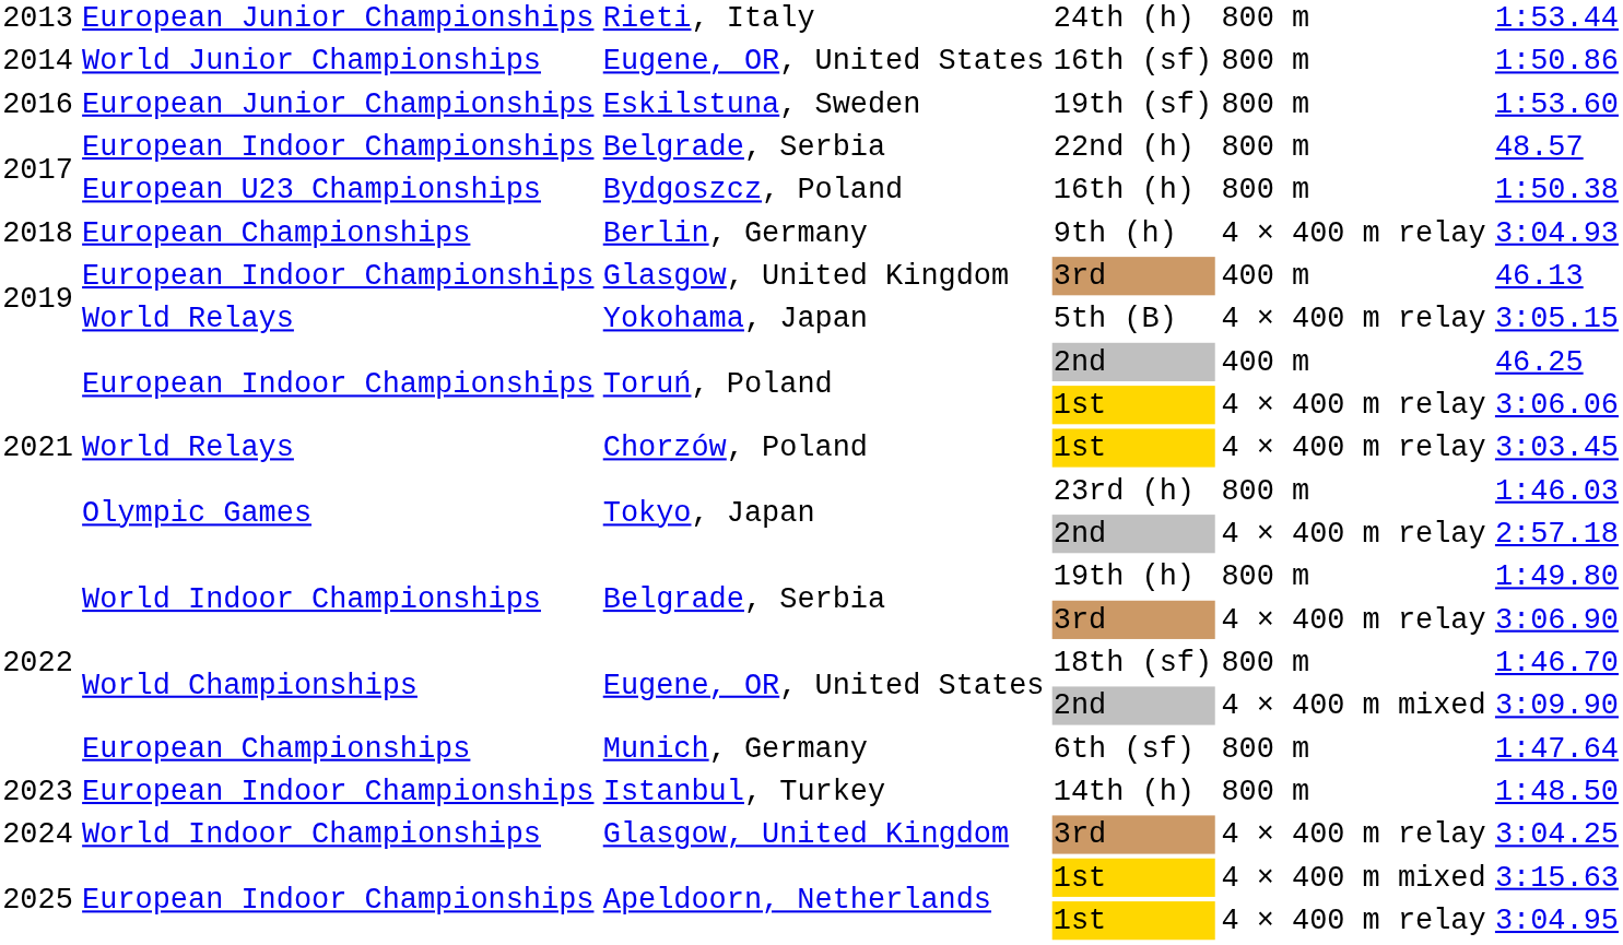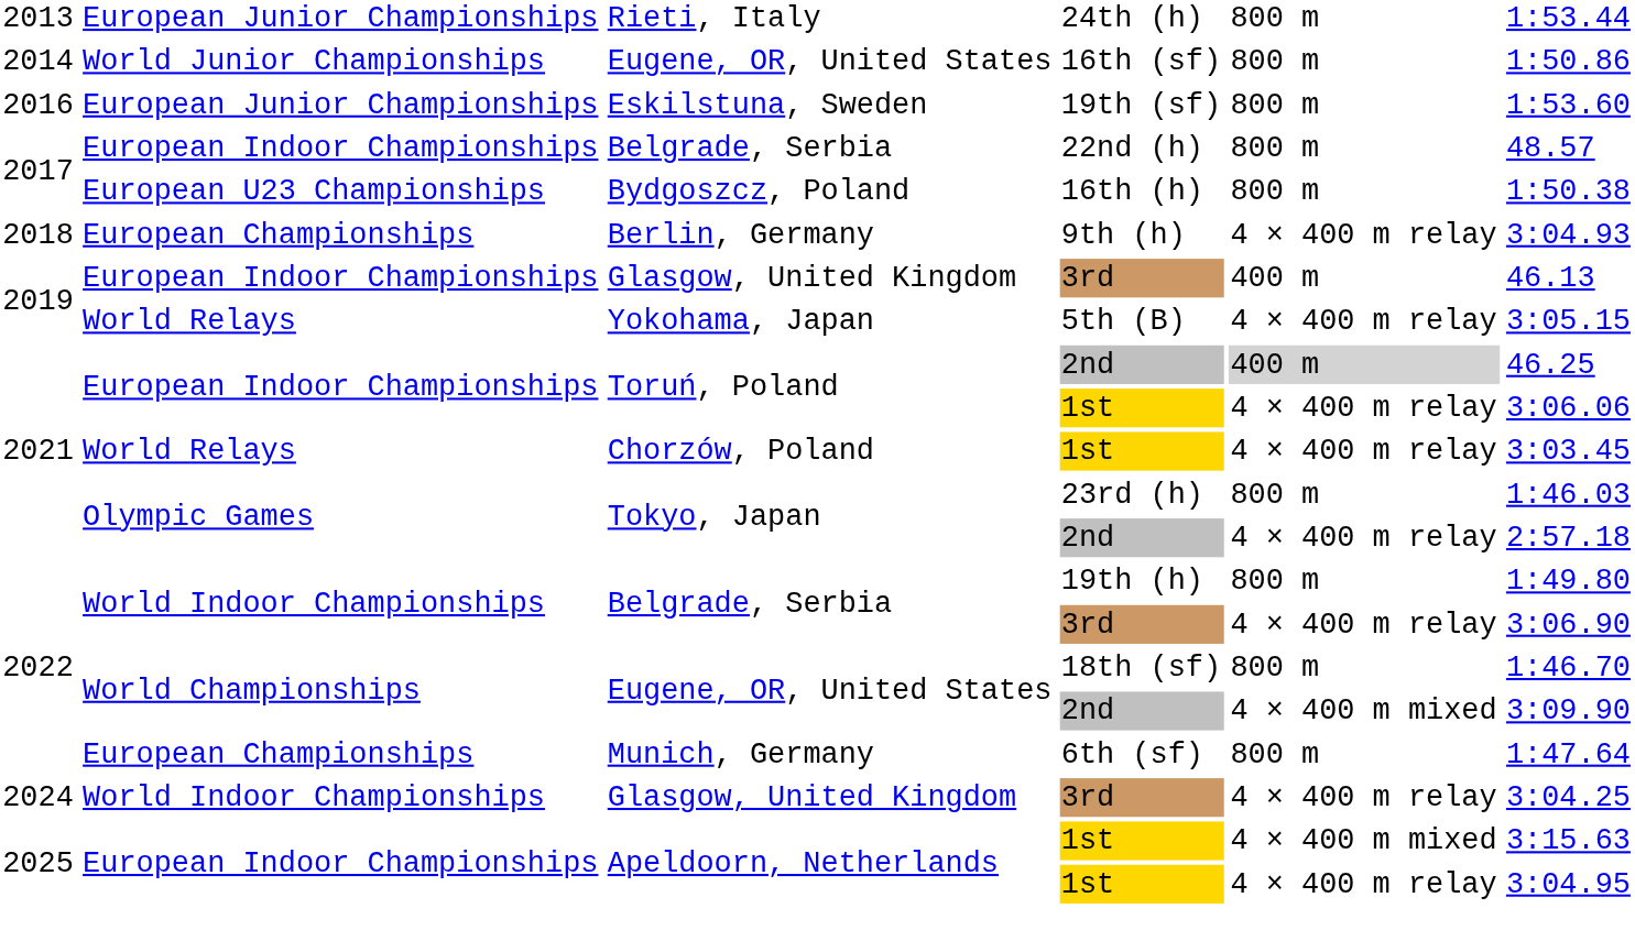Toruń, Poland / 2nd | column 5: no background -> lightgrey background
- row: 2023 | European Indoor Championships | Istanbul, Turkey | 14th (h) | 800 m | 1:48.50
